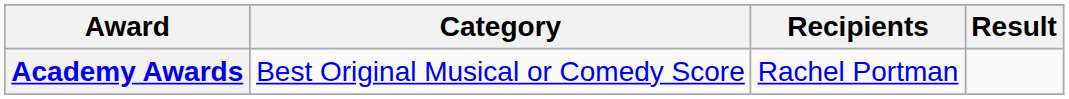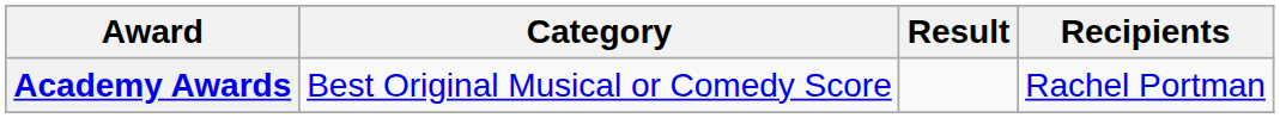columns swapped: Recipients <-> Result
